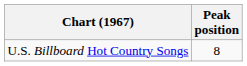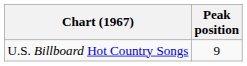U.S. Billboard Hot Country Songs | Peak position: 8 -> 9
